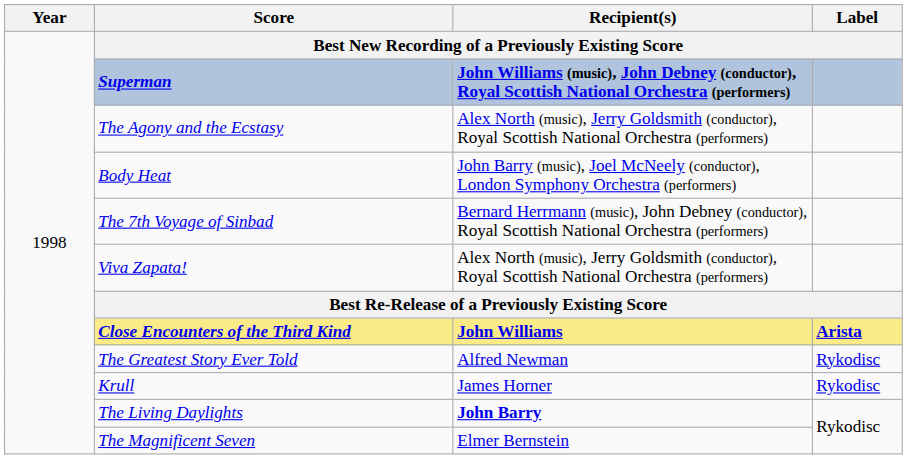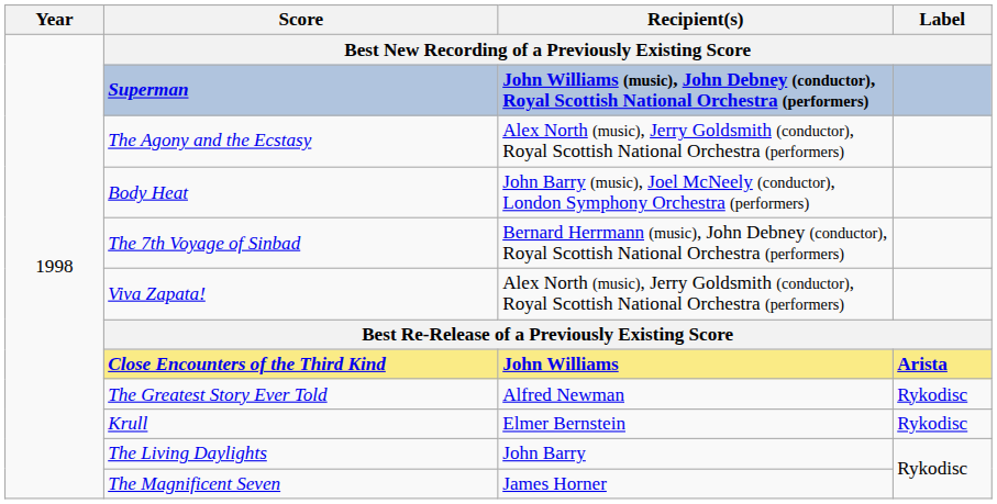Krull | Recipient(s): James Horner -> Elmer Bernstein
The Living Daylights | Recipient(s): bold -> normal
The Magnificent Seven | Recipient(s): Elmer Bernstein -> James Horner
